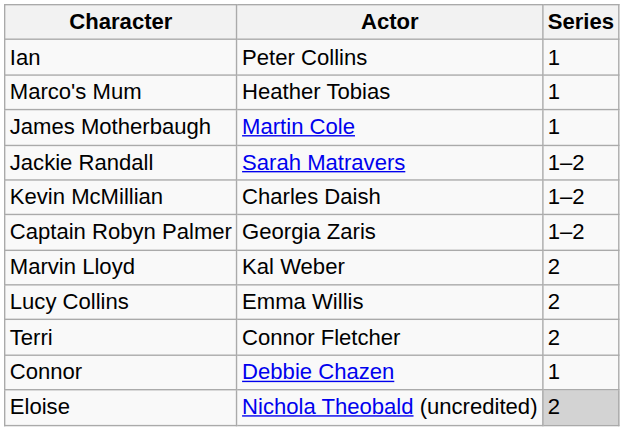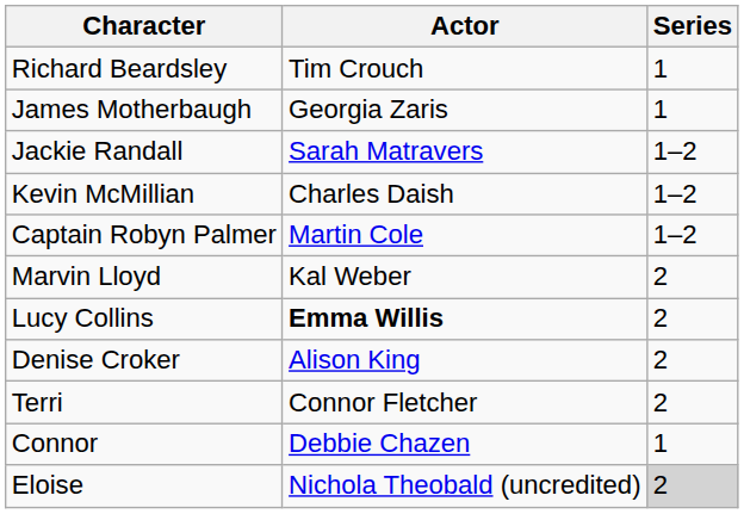+ row: Richard Beardsley | Tim Crouch | 1
- row: Ian | Peter Collins | 1
- row: Marco's Mum | Heather Tobias | 1
James Motherbaugh | Actor: Martin Cole -> Georgia Zaris
Captain Robyn Palmer | Actor: Georgia Zaris -> Martin Cole
Lucy Collins | Actor: normal -> bold
+ row: Denise Croker | Alison King | 2
